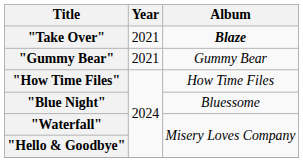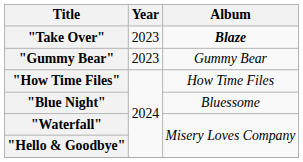"Take Over" | Year: 2021 -> 2023
"Gummy Bear" | Year: 2021 -> 2023
